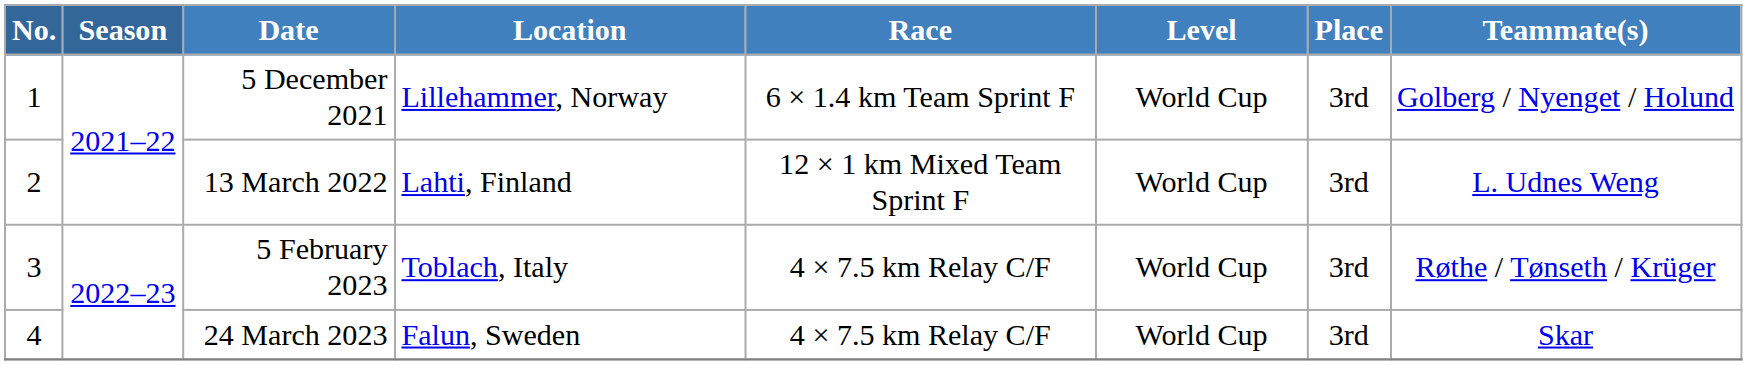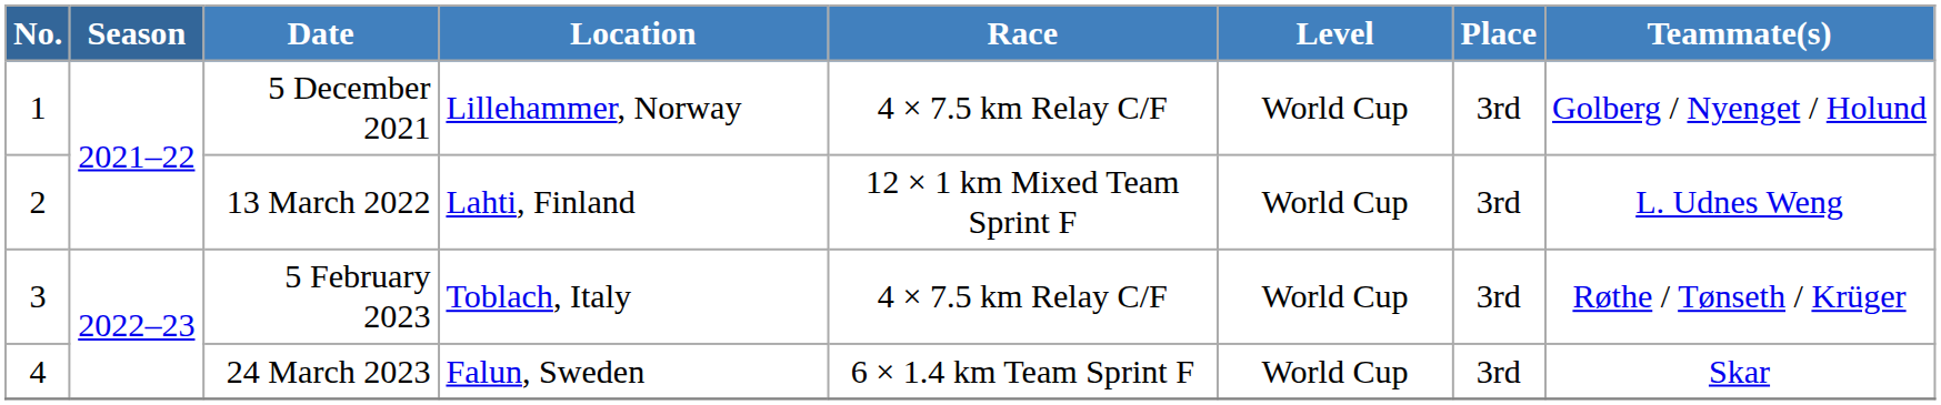5 December 2021 | Race: 6 × 1.4 km Team Sprint F -> 4 × 7.5 km Relay C/F
24 March 2023 | Race: 4 × 7.5 km Relay C/F -> 6 × 1.4 km Team Sprint F
